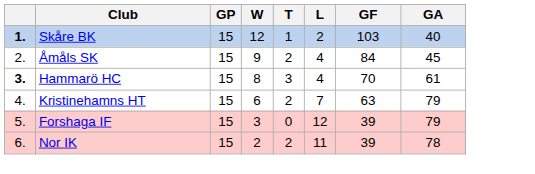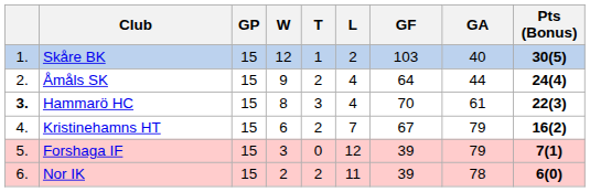+ column: Pts (Bonus) | 30(5) | 24(4) | 22(3) | 16(2) | 7(1) | 6(0)
Skåre BK | column 1: bold -> normal
Åmåls SK | GF: 84 -> 64
Åmåls SK | GA: 45 -> 44
Kristinehamns HT | GF: 63 -> 67
